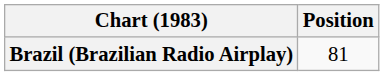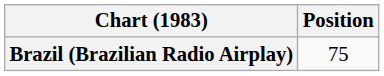Brazil (Brazilian Radio Airplay) | Position: 81 -> 75
